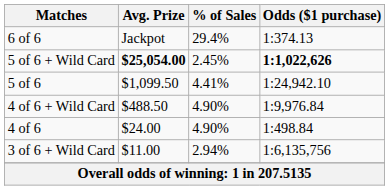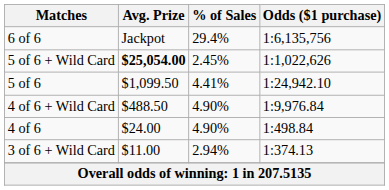6 of 6 | Odds ($1 purchase): 1:374.13 -> 1:6,135,756
5 of 6 + Wild Card | Odds ($1 purchase): bold -> normal
3 of 6 + Wild Card | Odds ($1 purchase): 1:6,135,756 -> 1:374.13
